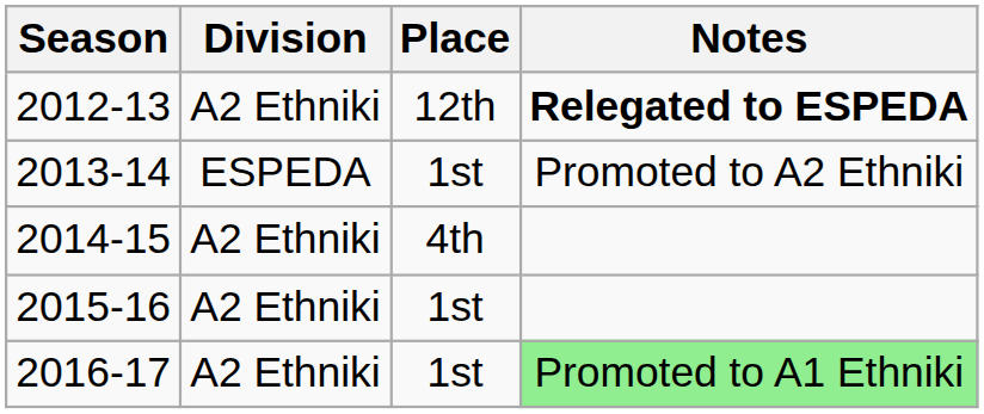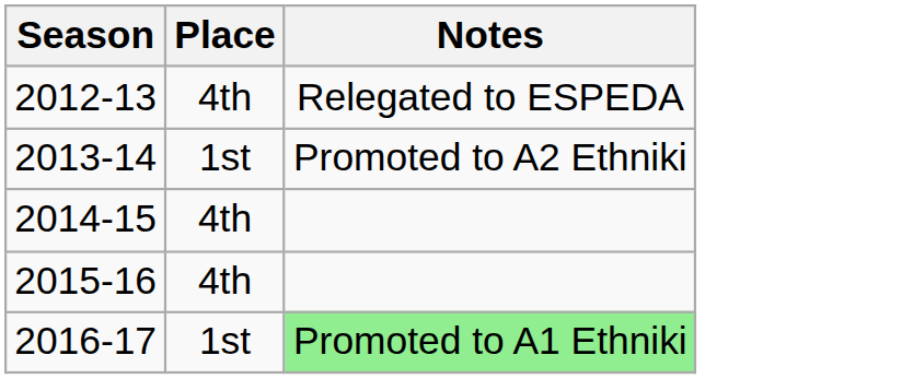- column: Division | A2 Ethniki | ESPEDA | A2 Ethniki | A2 Ethniki | Α2 Ethniki
2012-13 | Place: 12th -> 4th
2012-13 | Notes: bold -> normal
2015-16 | Place: 1st -> 4th
